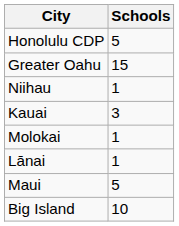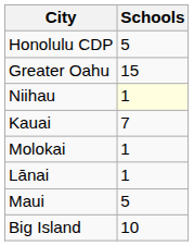Niihau | Schools: no background -> lightyellow background
Kauai | Schools: 3 -> 7
